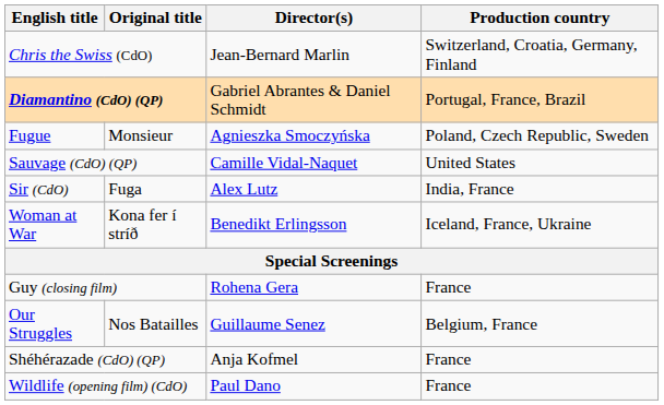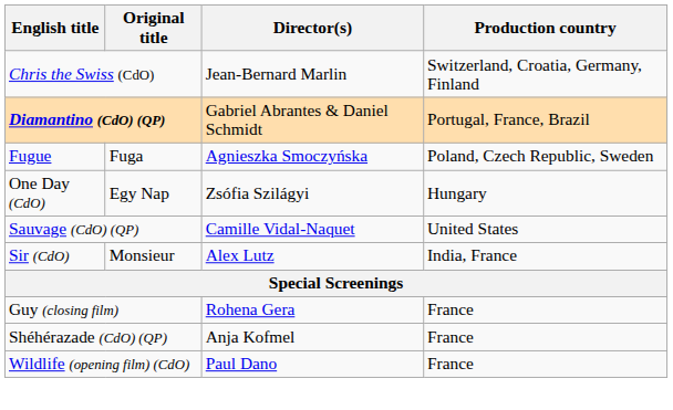Fugue | Original title: Monsieur -> Fuga
+ row: One Day (CdO) | Egy Nap | Zsófia Szilágyi | Hungary
Sir (CdO) | Original title: Fuga -> Monsieur
- row: Woman at War | Kona fer í stríð | Benedikt Erlingsson | Iceland, France, Ukraine
- row: Our Struggles | Nos Batailles | Guillaume Senez | Belgium, France
